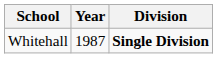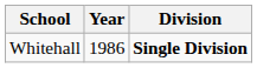Whitehall | Year: 1987 -> 1986
